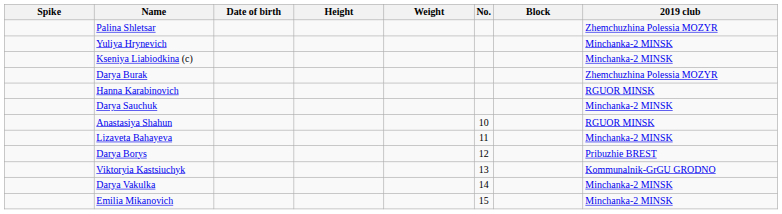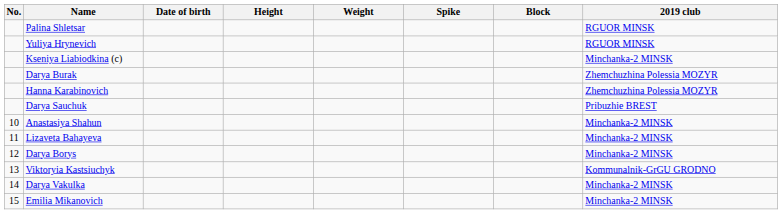columns swapped: No. <-> Spike
Palina Shletsar | 2019 club: Zhemchuzhina Polessia MOZYR -> RGUOR MINSK
Yuliya Hrynevich | 2019 club: Minchanka-2 MINSK -> RGUOR MINSK
Hanna Karabinovich | 2019 club: RGUOR MINSK -> Zhemchuzhina Polessia MOZYR
Darya Sauchuk | 2019 club: Minchanka-2 MINSK -> Pribuzhie BREST
Anastasiya Shahun | 2019 club: RGUOR MINSK -> Minchanka-2 MINSK
Darya Borys | 2019 club: Pribuzhie BREST -> Minchanka-2 MINSK
